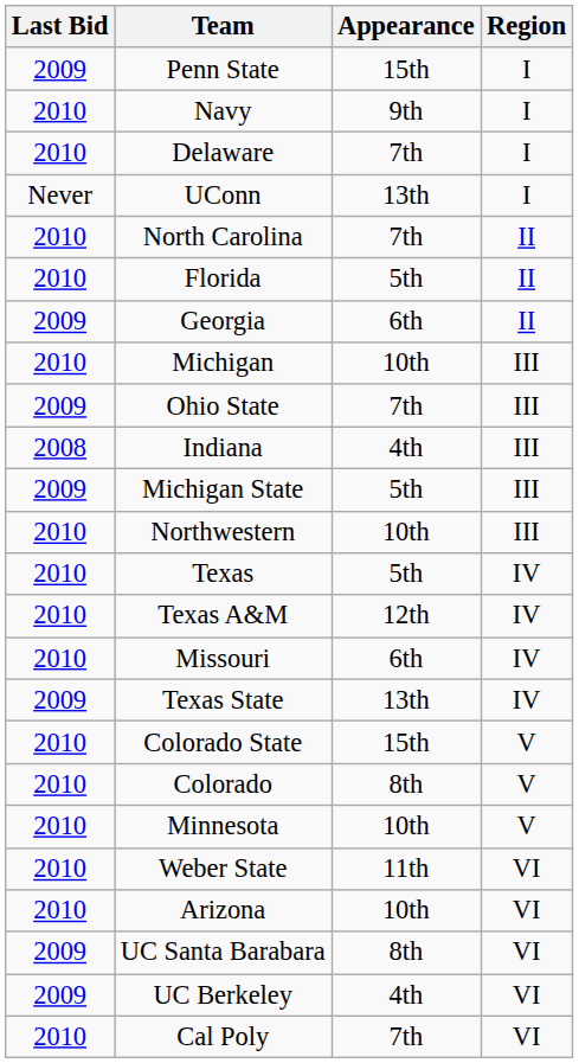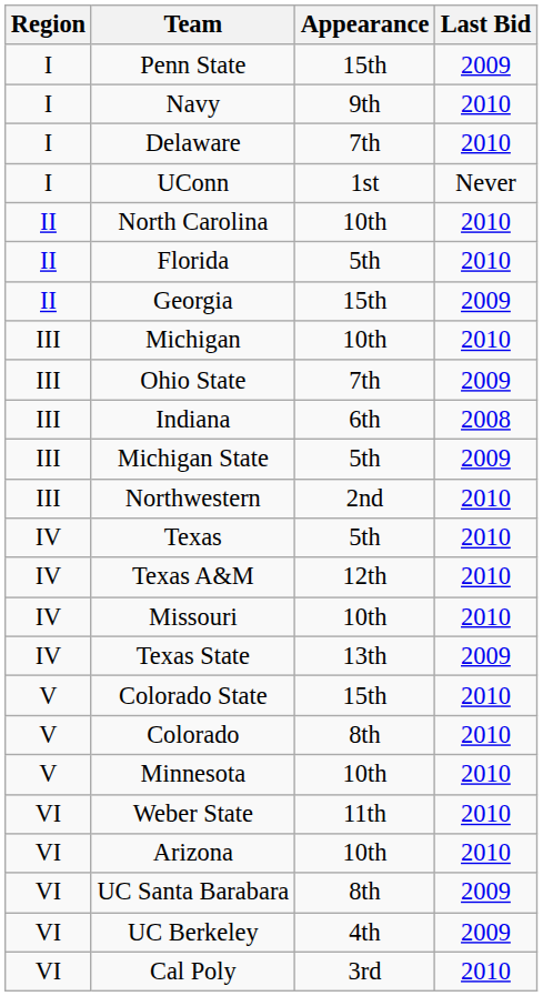columns swapped: Region <-> Last Bid
UConn | Appearance: 13th -> 1st
North Carolina | Appearance: 7th -> 10th
Georgia | Appearance: 6th -> 15th
Indiana | Appearance: 4th -> 6th
Northwestern | Appearance: 10th -> 2nd
Missouri | Appearance: 6th -> 10th
Cal Poly | Appearance: 7th -> 3rd
